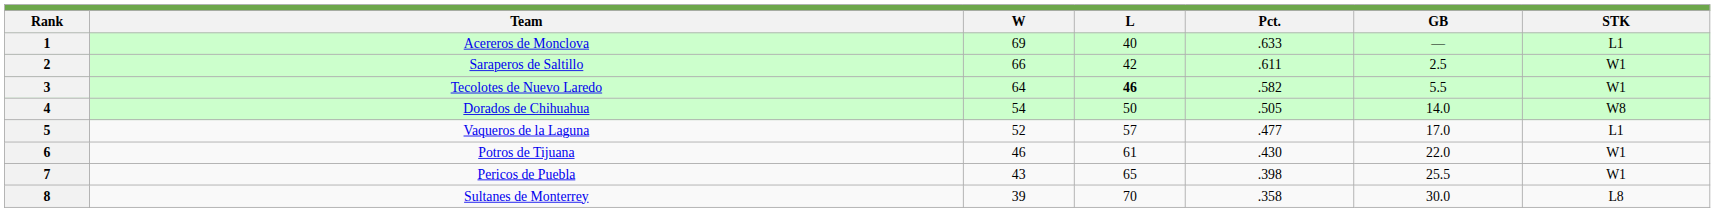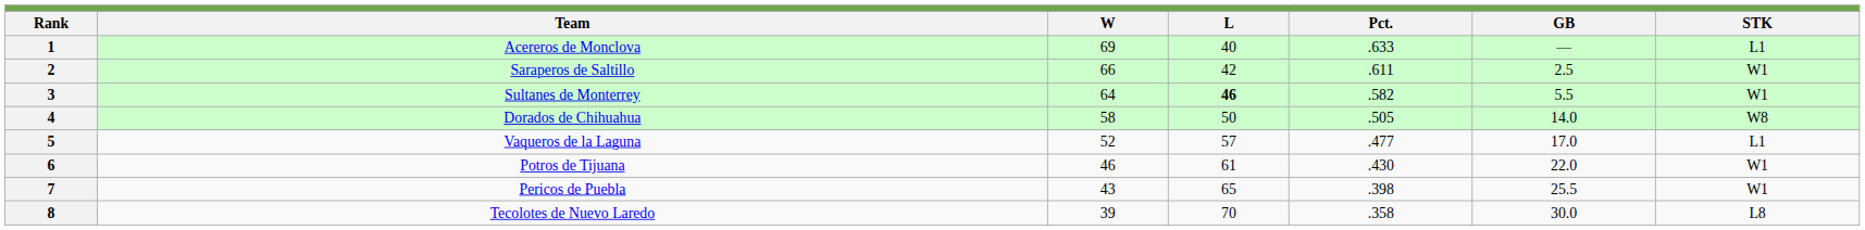3 | Team: Tecolotes de Nuevo Laredo -> Sultanes de Monterrey
4 | W: 54 -> 58
8 | Team: Sultanes de Monterrey -> Tecolotes de Nuevo Laredo
